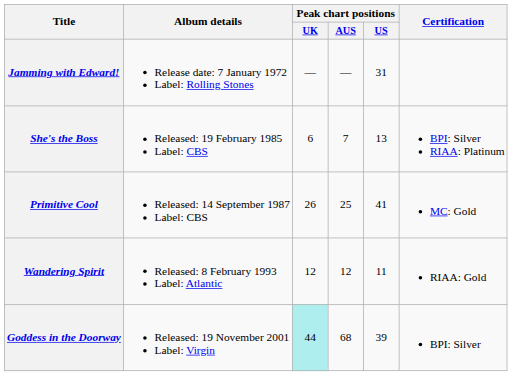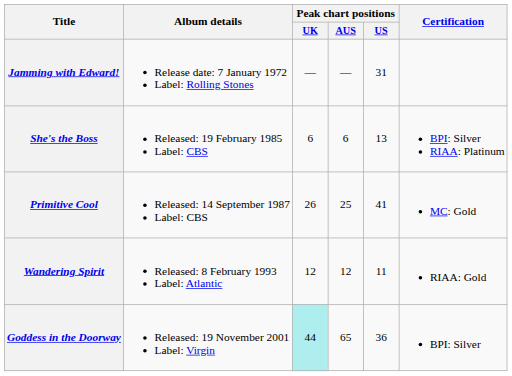She's the Boss | Peak chart positions / AUS: 7 -> 6
Goddess in the Doorway | Peak chart positions / AUS: 68 -> 65
Goddess in the Doorway | Peak chart positions / US: 39 -> 36
